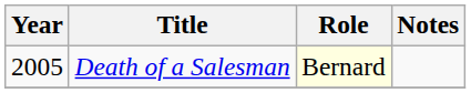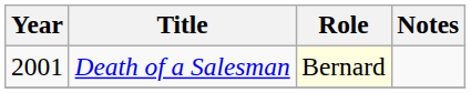Death of a Salesman | Year: 2005 -> 2001
